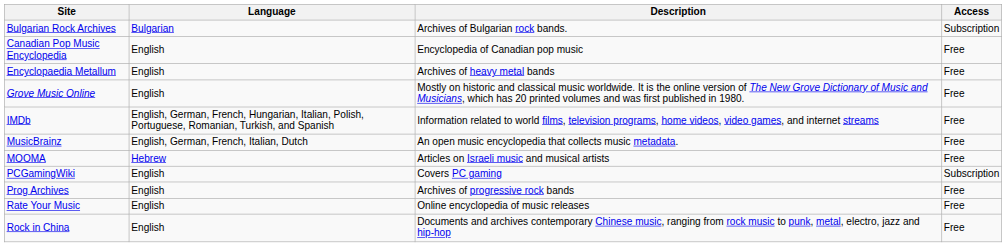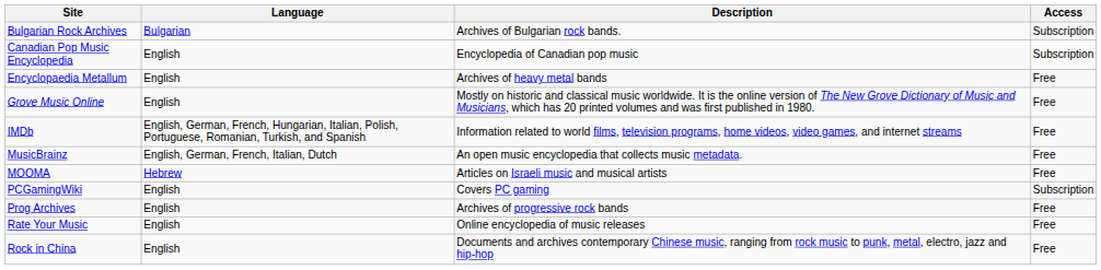Canadian Pop Music Encyclopedia | Access: Free -> Subscription
